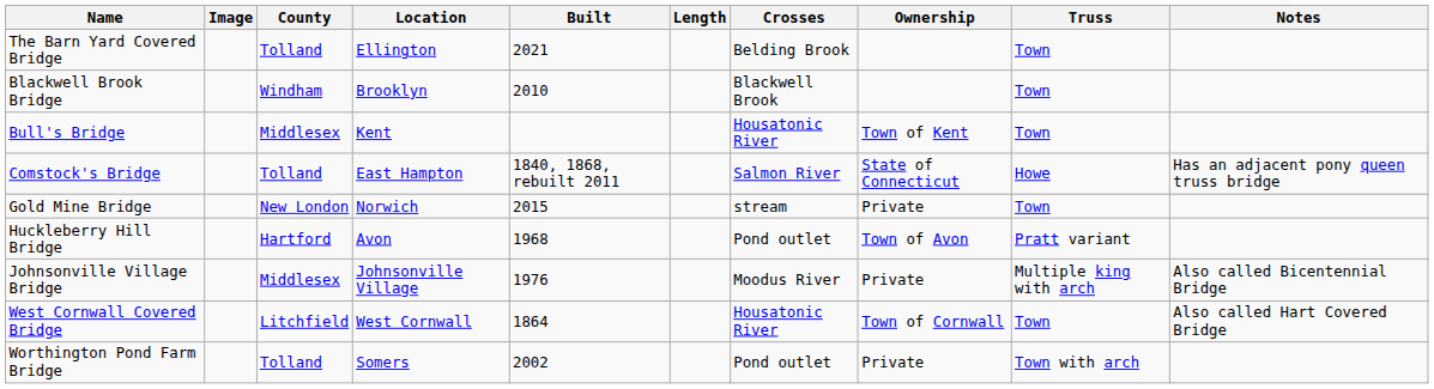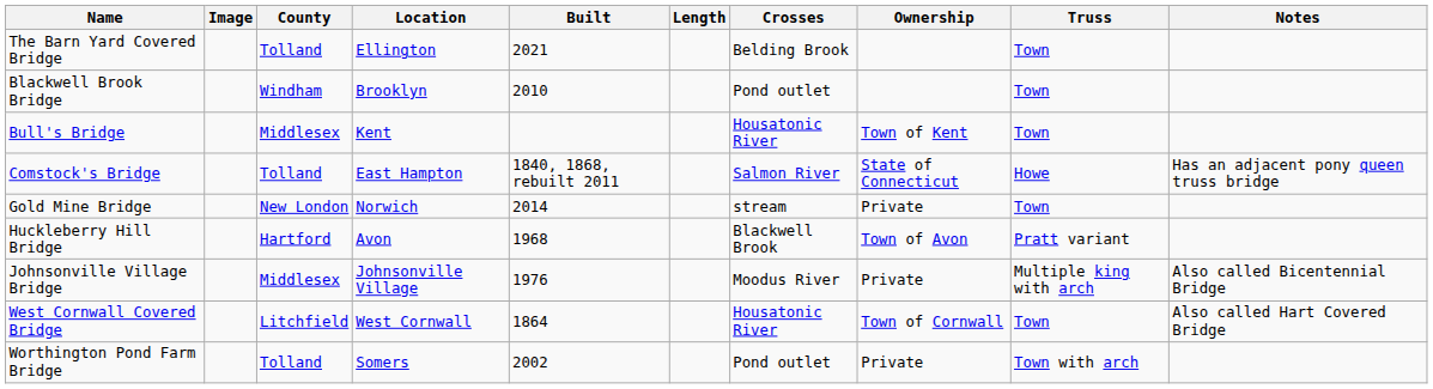Blackwell Brook Bridge | Crosses: Blackwell Brook -> Pond outlet
Gold Mine Bridge | Built: 2015 -> 2014
Huckleberry Hill Bridge | Crosses: Pond outlet -> Blackwell Brook
